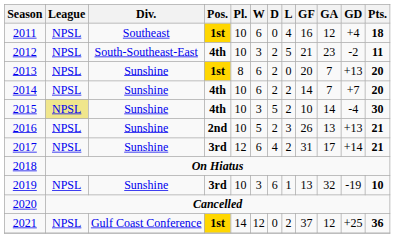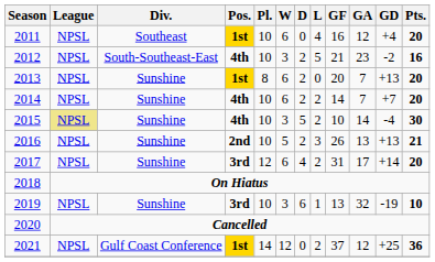2011 | Pts.: 18 -> 20
2012 | Pts.: 11 -> 16
2017 | Pts.: 21 -> 20
